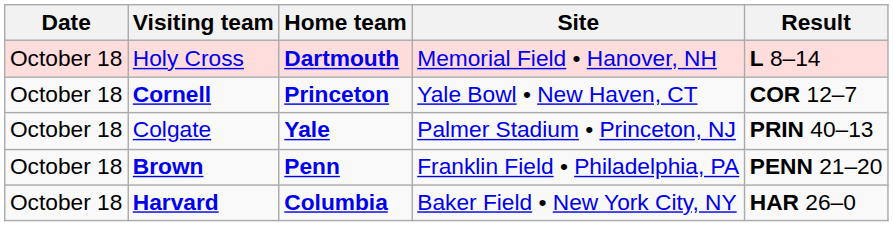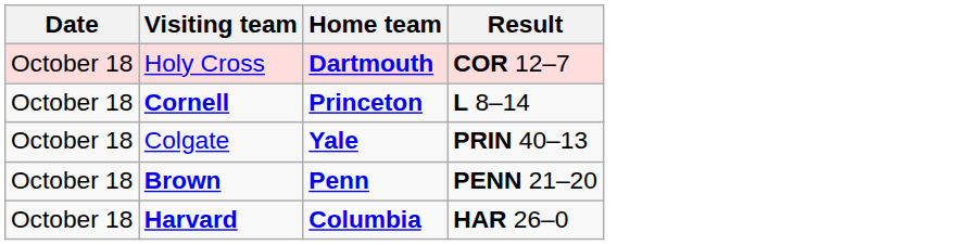- column: Site | Memorial Field • Hanover, NH | Yale Bowl • New Haven, CT | Palmer Stadium • Princeton, NJ | Franklin Field • Philadelphia, PA | Baker Field • New York City, NY
Holy Cross | Result: L 8–14 -> COR 12–7
Cornell | Result: COR 12–7 -> L 8–14
